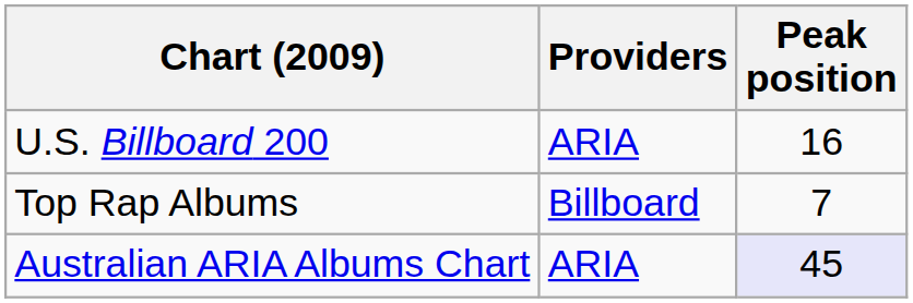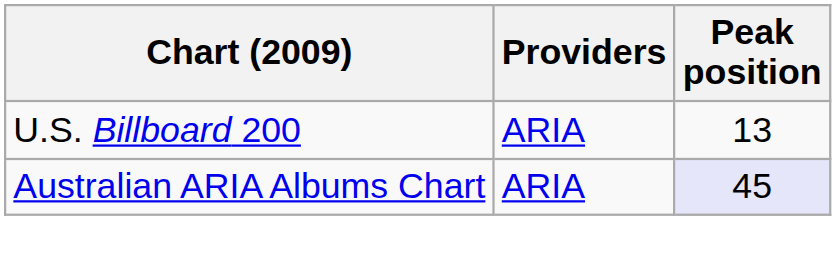U.S. Billboard 200 | Peak position: 16 -> 13
- row: Top Rap Albums | Billboard | 7
